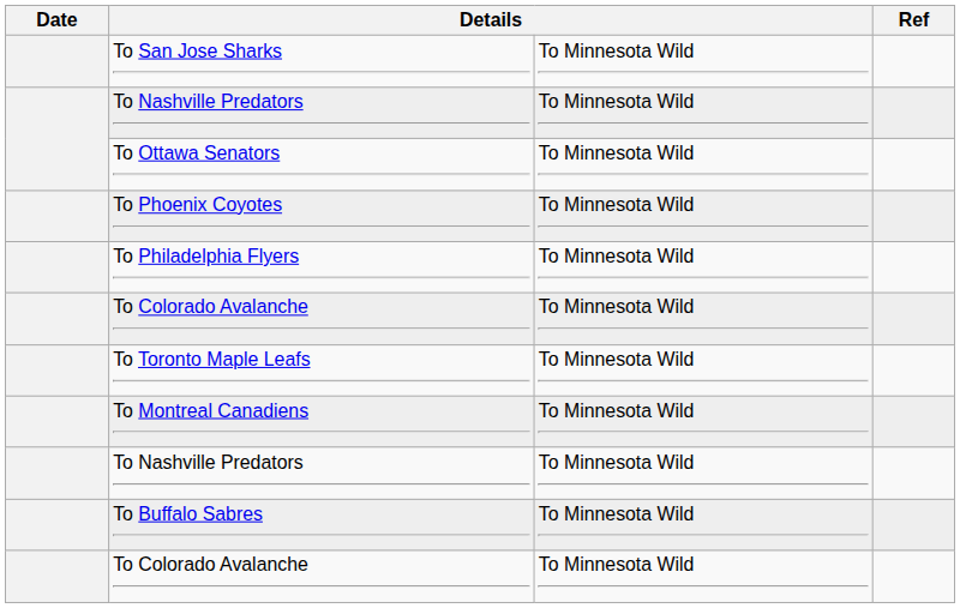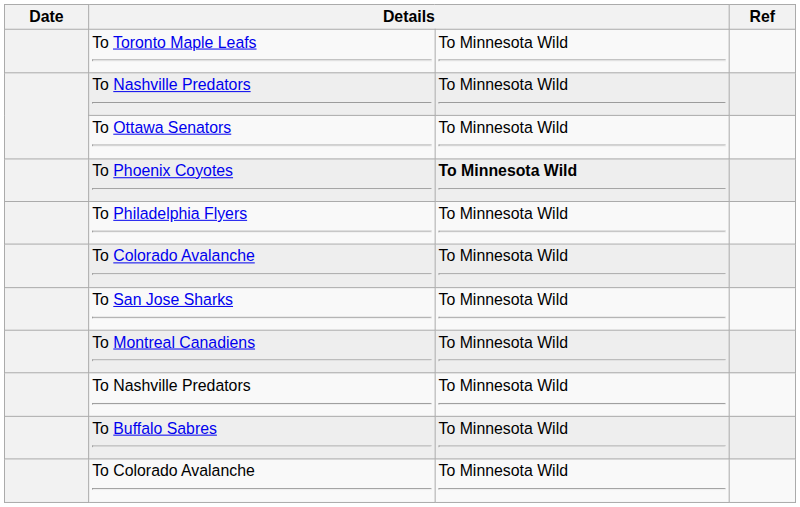rows swapped: To Toronto Maple Leafs <-> To San Jose Sharks
To Phoenix Coyotes | column 3: normal -> bold
